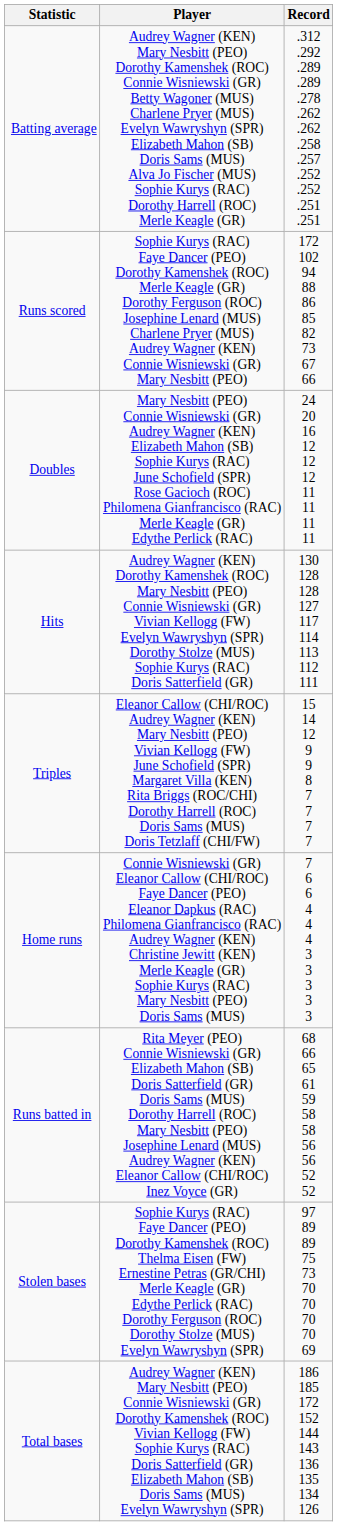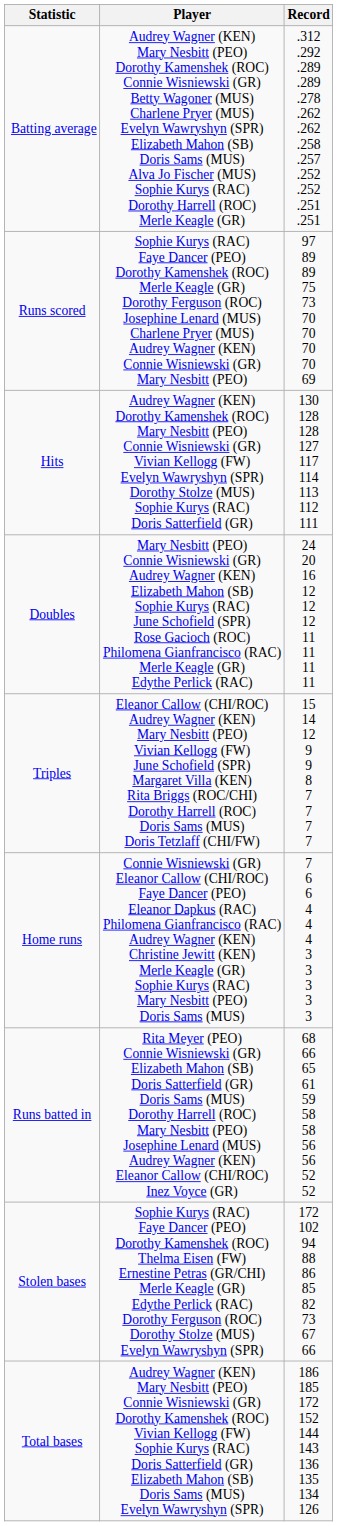Runs scored | Record: 172 102 94 88 86 85 82 73 67 66 -> 97 89 89 75 73 70 70 70 70 69
rows swapped: Hits <-> Doubles
Stolen bases | Record: 97 89 89 75 73 70 70 70 70 69 -> 172 102 94 88 86 85 82 73 67 66
